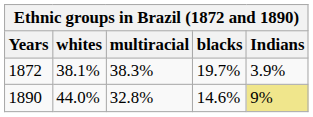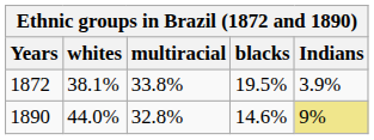1872 | multiracial: 38.3% -> 33.8%
1872 | blacks: 19.7% -> 19.5%
